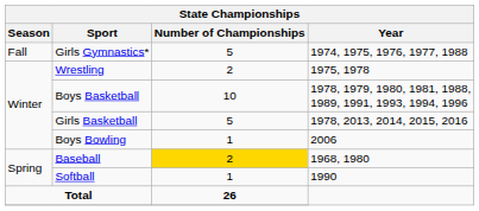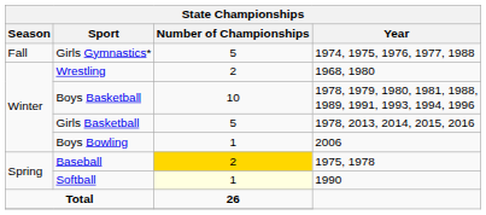Wrestling | Year: 1975, 1978 -> 1968, 1980
Baseball | Year: 1968, 1980 -> 1975, 1978
Softball | Number of Championships: no background -> lightyellow background
